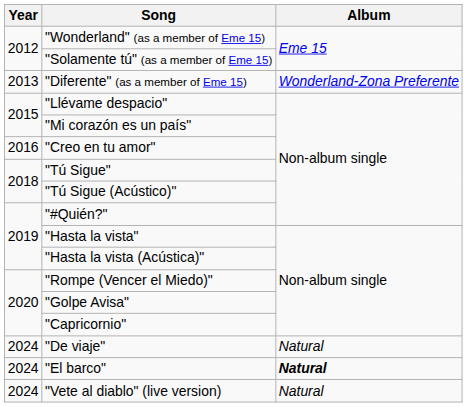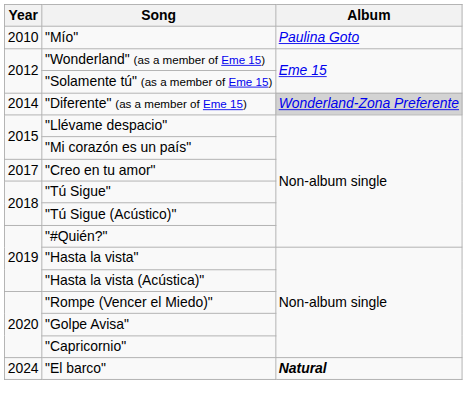+ row: 2010 | "Mío" | Paulina Goto
"Diferente" (as a member of Eme 15) | Year: 2013 -> 2014
"Diferente" (as a member of Eme 15) | Album: no background -> lightgrey background
"Creo en tu amor" | Year: 2016 -> 2017
- row: 2024 | "De viaje" | Natural
- row: 2024 | "Vete al diablo" (live version) | Natural
